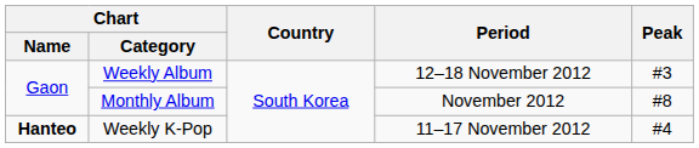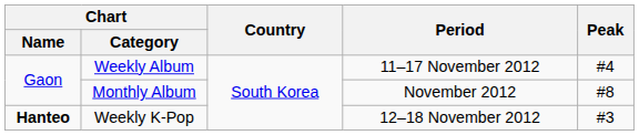Weekly Album | Period: 12–18 November 2012 -> 11–17 November 2012
Weekly Album | Peak: #3 -> #4
Weekly K-Pop | Period: 11–17 November 2012 -> 12–18 November 2012
Weekly K-Pop | Peak: #4 -> #3
